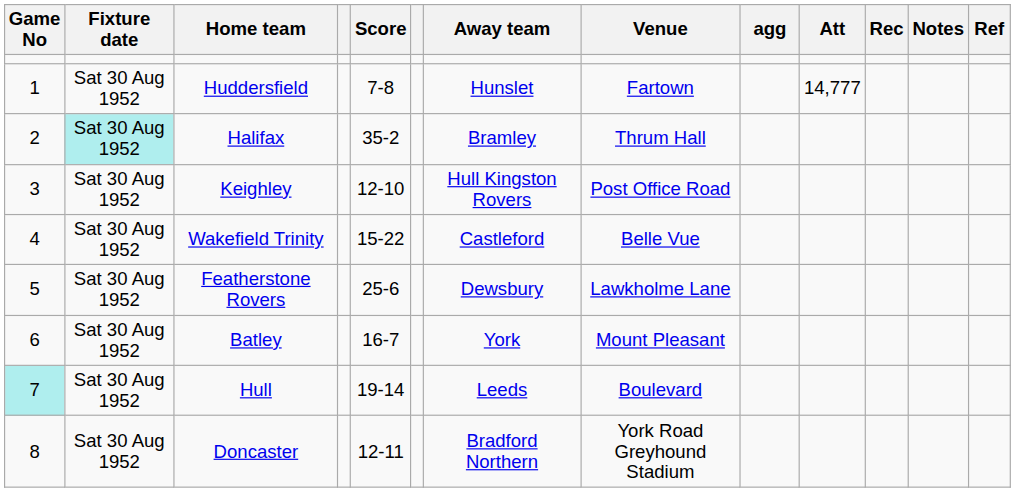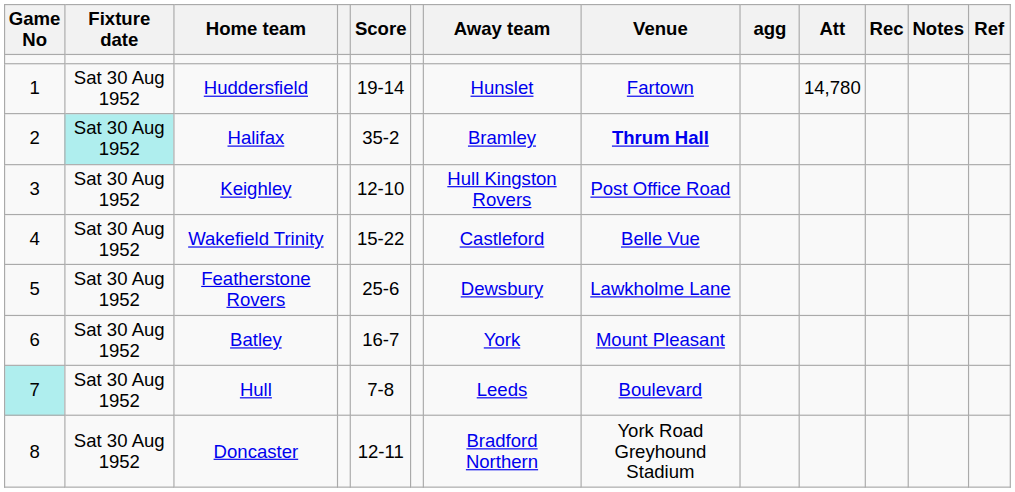Huddersfield | Score: 7-8 -> 19-14
Huddersfield | Att: 14,777 -> 14,780
Halifax | Venue: normal -> bold
Hull | Score: 19-14 -> 7-8
